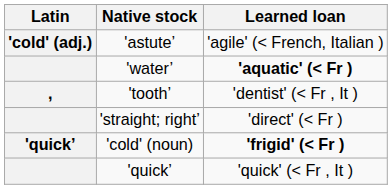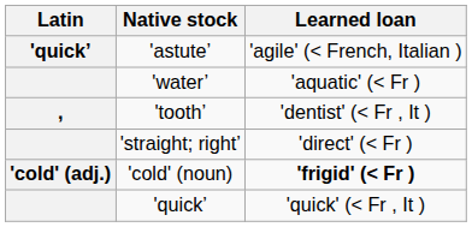'astute’ | Latin: 'cold' (adj.) -> 'quick’
'water’ | Learned loan: bold -> normal
'cold' (noun) | Latin: 'quick’ -> 'cold' (adj.)
